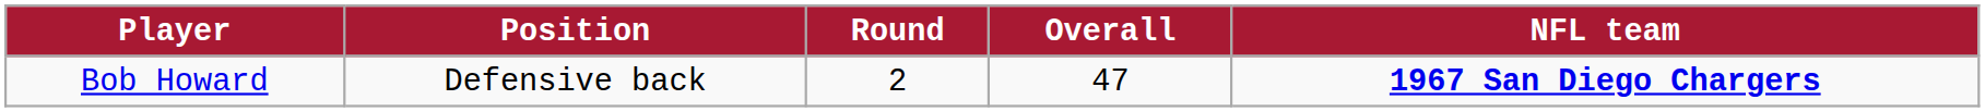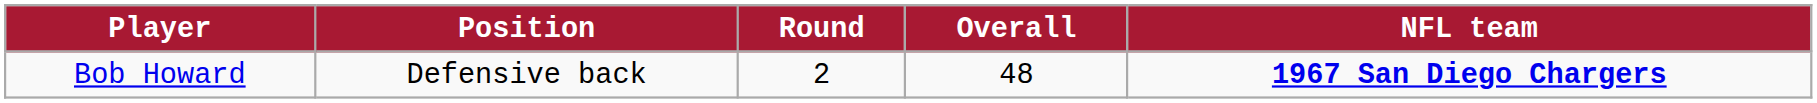Bob Howard | Overall: 47 -> 48
